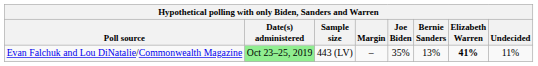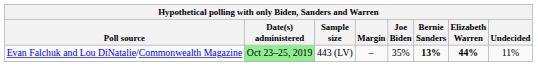Evan Falchuk and Lou DiNatalie/Commonwealth Magazine | Bernie Sanders: normal -> bold
Evan Falchuk and Lou DiNatalie/Commonwealth Magazine | Elizabeth Warren: 41% -> 44%
